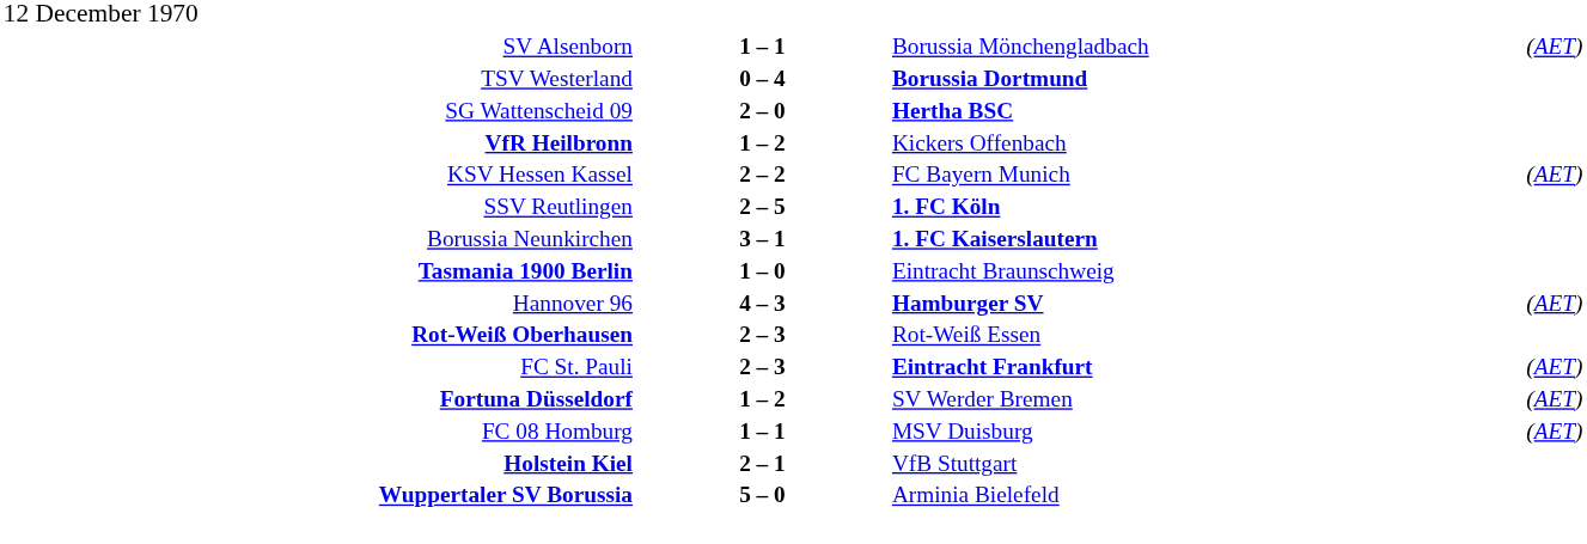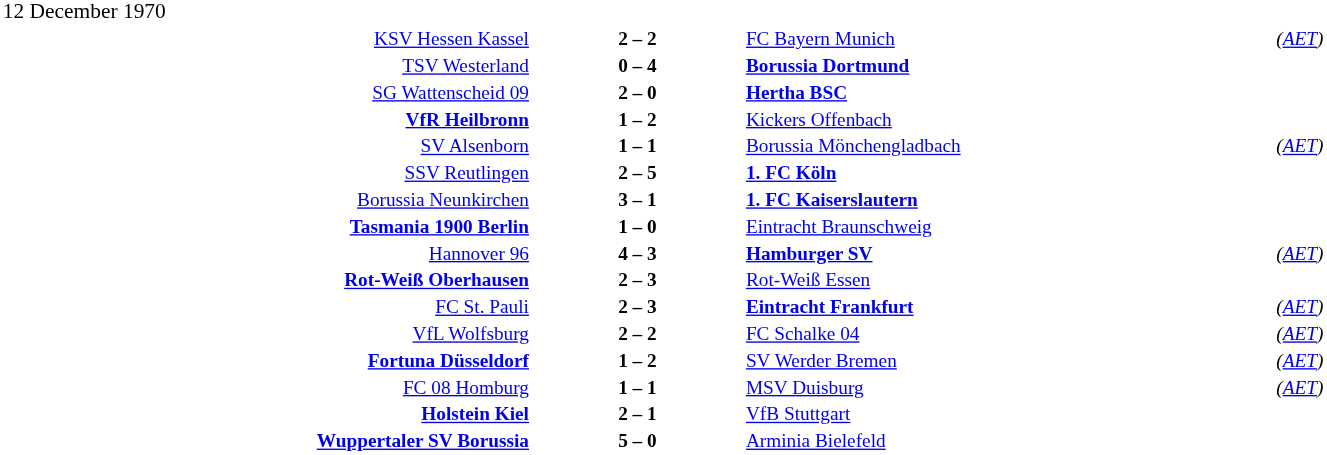rows swapped: KSV Hessen Kassel <-> SV Alsenborn
+ row: VfL Wolfsburg | 2 – 2 | FC Schalke 04 | (AET)
